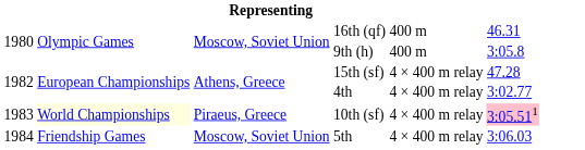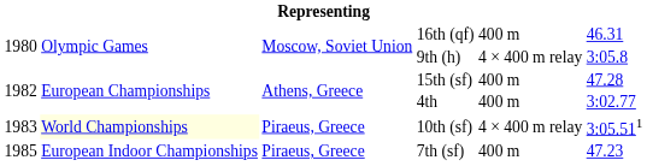9th (h) | column 5: 400 m -> 4 × 400 m relay
15th (sf) | column 5: 4 × 400 m relay -> 400 m
4th | column 5: 4 × 400 m relay -> 400 m
10th (sf) | column 6: pink background -> no background
- row: 1984 | Friendship Games | Moscow, Soviet Union | 5th | 4 × 400 m relay | 3:06.03
+ row: 1985 | European Indoor Championships | Piraeus, Greece | 7th (sf) | 400 m | 47.23
